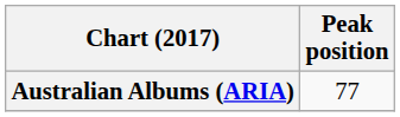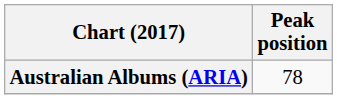Australian Albums (ARIA) | Peak position: 77 -> 78
